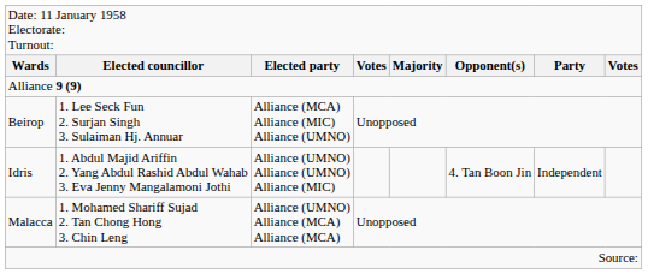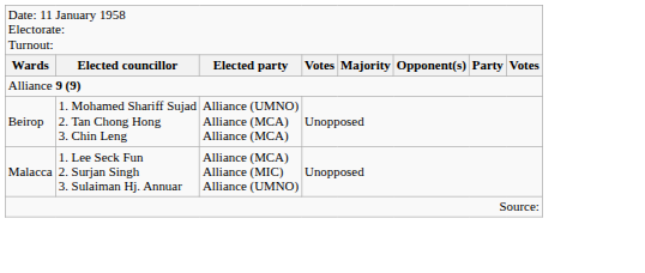Beirop | column 2: 1. Lee Seck Fun 2. Surjan Singh 3. Sulaiman Hj. Annuar -> 1. Mohamed Shariff Sujad 2. Tan Chong Hong 3. Chin Leng
Beirop | column 3: Alliance (MCA) Alliance (MIC) Alliance (UMNO) -> Alliance (UMNO) Alliance (MCA) Alliance (MCA)
- row: Idris | 1. Abdul Majid Ariffin 2. Yang Abdul Rashid Abdul Wahab 3. Eva Jenny Mangalamoni Jothi | Alliance (UMNO) Alliance (UMNO) Alliance (MIC) | 4. Tan Boon Jin | Independent
Malacca | column 2: 1. Mohamed Shariff Sujad 2. Tan Chong Hong 3. Chin Leng -> 1. Lee Seck Fun 2. Surjan Singh 3. Sulaiman Hj. Annuar
Malacca | column 3: Alliance (UMNO) Alliance (MCA) Alliance (MCA) -> Alliance (MCA) Alliance (MIC) Alliance (UMNO)
